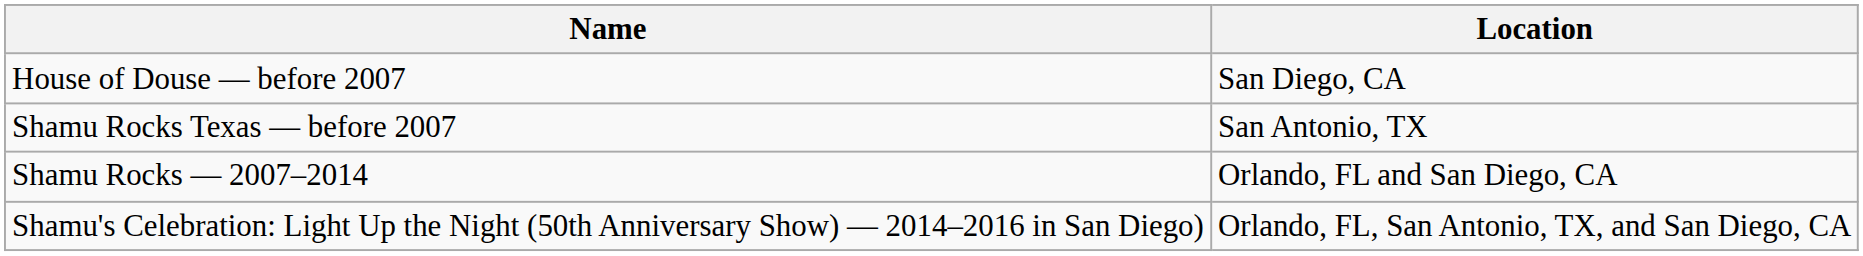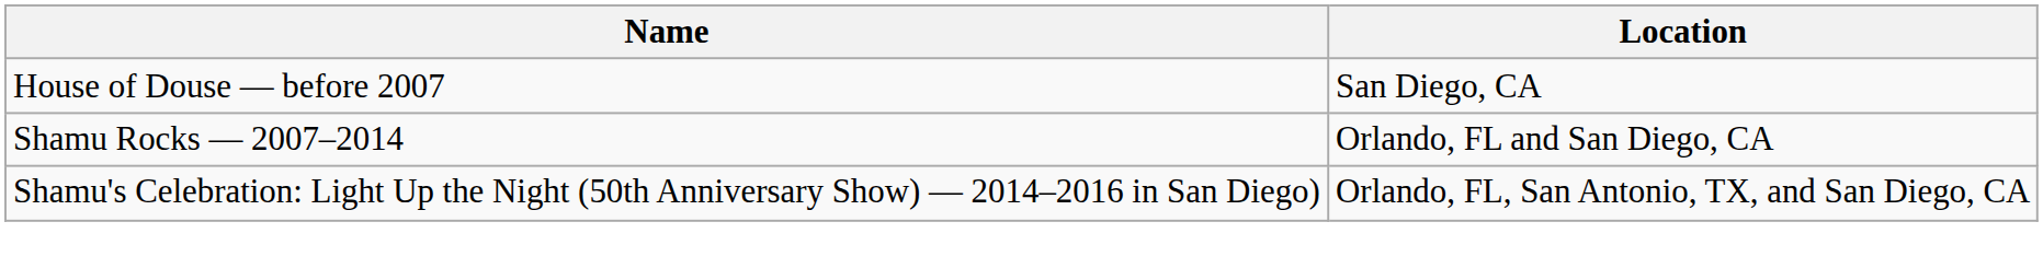- row: Shamu Rocks Texas — before 2007 | San Antonio, TX
